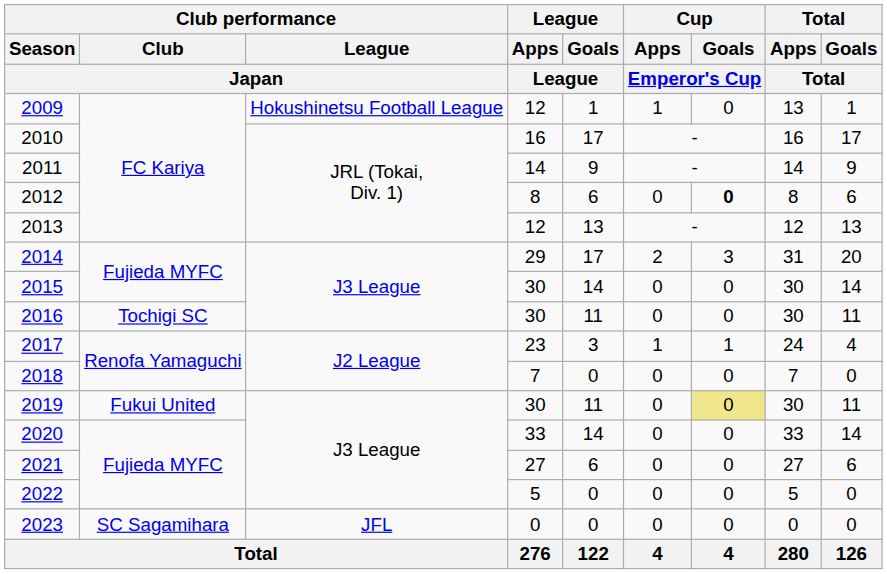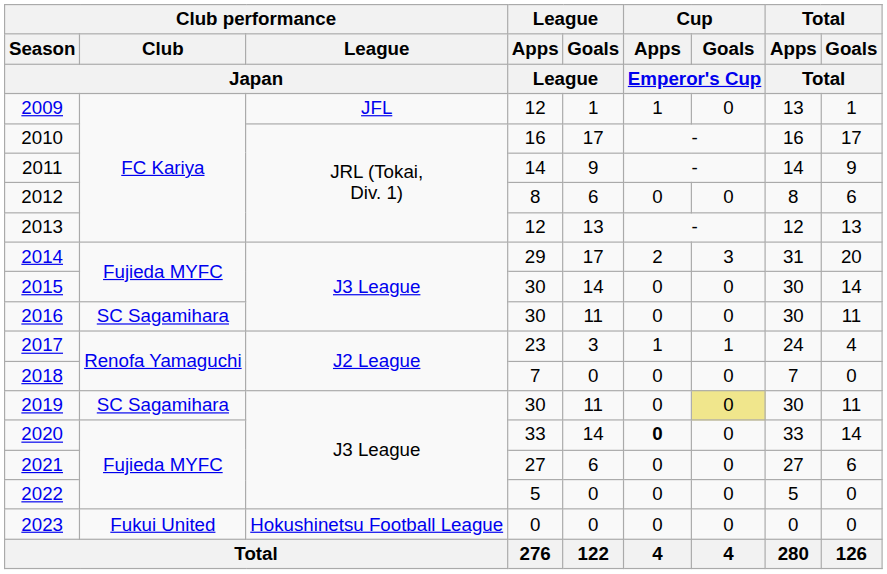2009 | Club performance / League / Japan: Hokushinetsu Football League -> JFL
2012 | Cup / Goals / Emperor's Cup: bold -> normal
2016 | Club performance / Club / Japan: Tochigi SC -> SC Sagamihara
2019 | Club performance / Club / Japan: Fukui United -> SC Sagamihara
2020 | Cup / Apps / Emperor's Cup: normal -> bold
2023 | Club performance / Club / Japan: SC Sagamihara -> Fukui United
2023 | Club performance / League / Japan: JFL -> Hokushinetsu Football League
